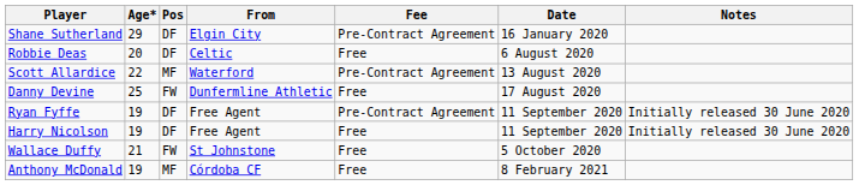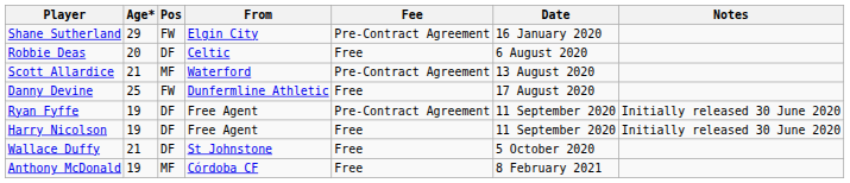Shane Sutherland | Pos: DF -> FW
Scott Allardice | Age*: 22 -> 21
Wallace Duffy | Pos: FW -> DF
